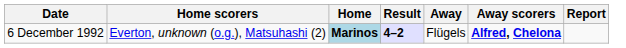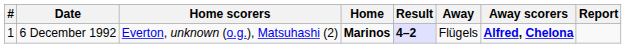+ column: # | 1
6 December 1992 | Home: lightblue background -> no background
